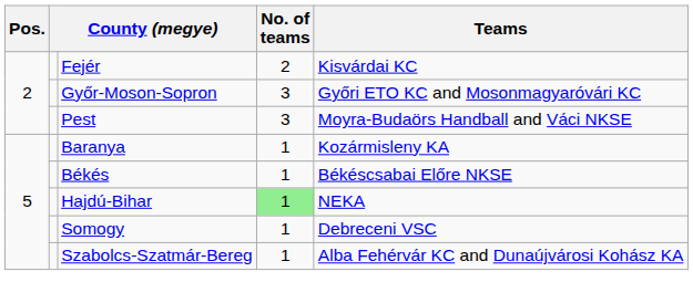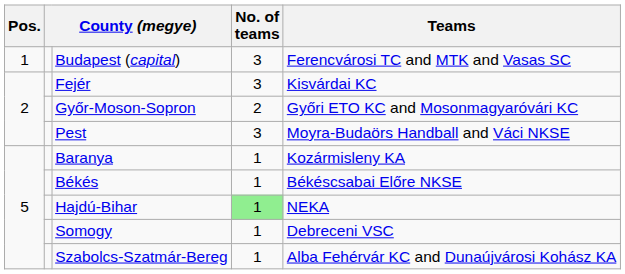+ row: 1 | Budapest (capital) | 3 | Ferencvárosi TC and MTK and Vasas SC
Fejér | No. of teams: 2 -> 3
Győr-Moson-Sopron | No. of teams: 3 -> 2
